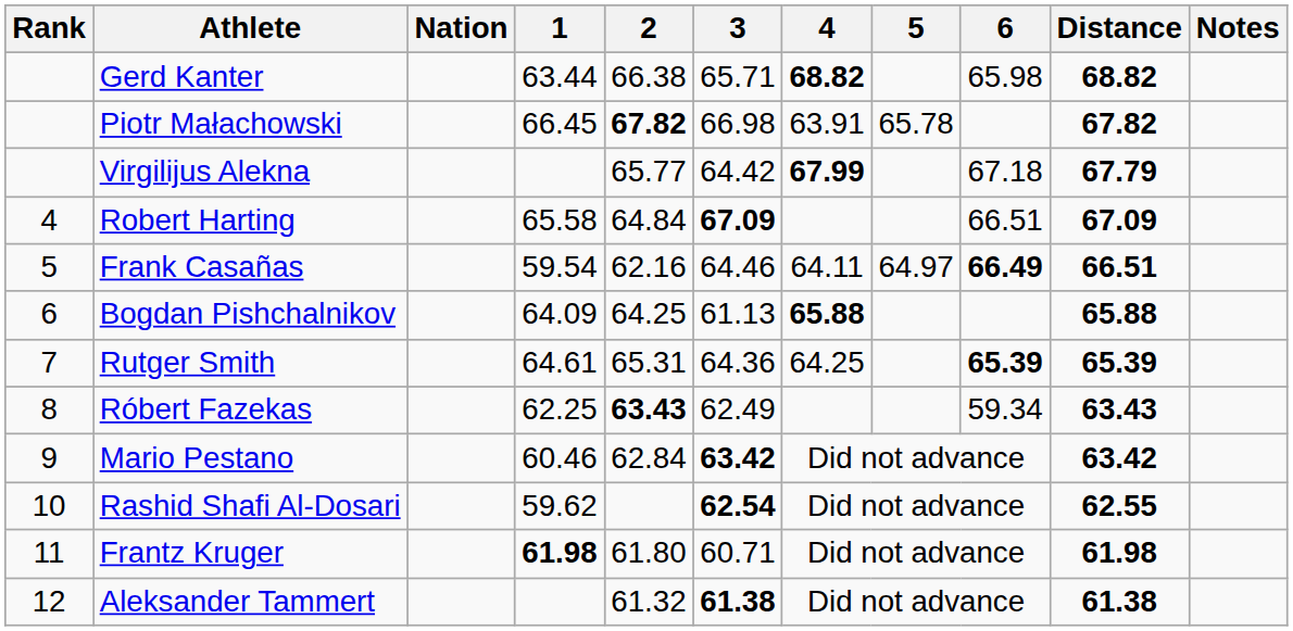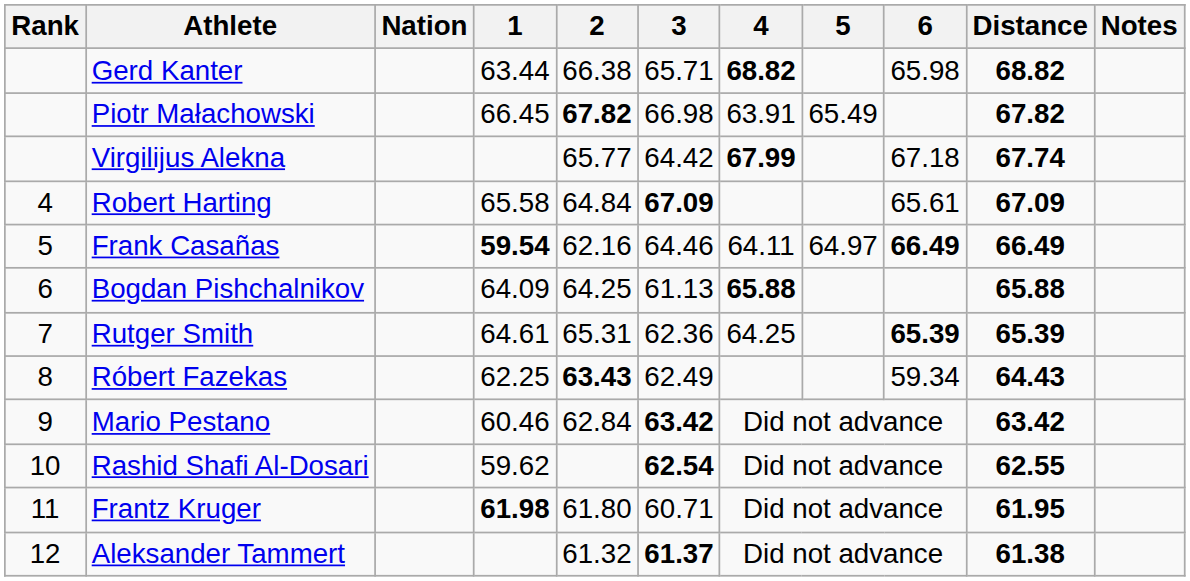Piotr Małachowski | 5: 65.78 -> 65.49
Virgilijus Alekna | Distance: 67.79 -> 67.74
Robert Harting | 6: 66.51 -> 65.61
Frank Casañas | 1: normal -> bold
Frank Casañas | Distance: 66.51 -> 66.49
Rutger Smith | 3: 64.36 -> 62.36
Róbert Fazekas | Distance: 63.43 -> 64.43
Frantz Kruger | Distance: 61.98 -> 61.95
Aleksander Tammert | 3: 61.38 -> 61.37
